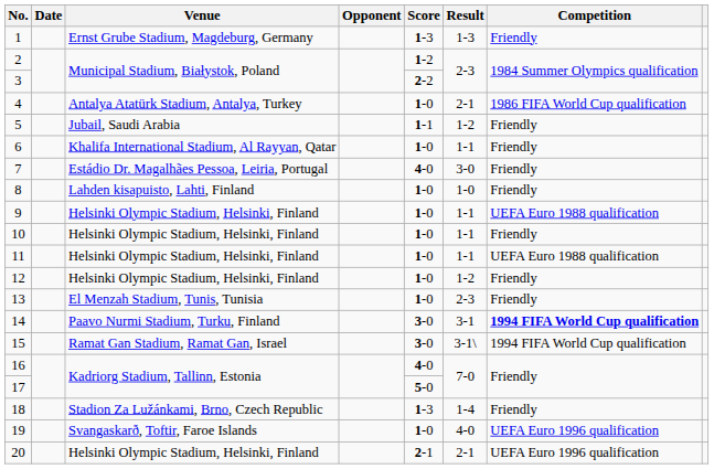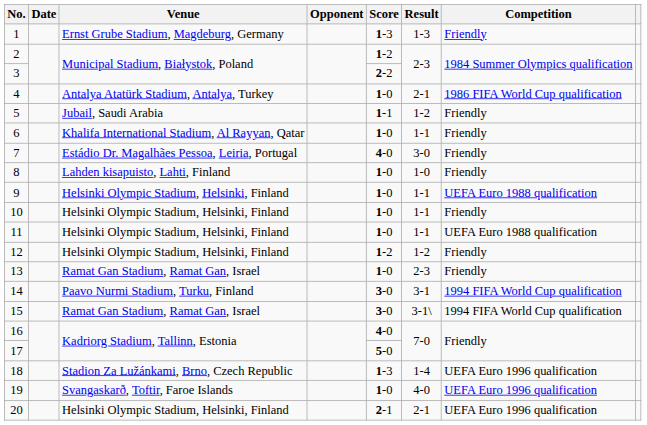12 | Score: 1-0 -> 1-2
13 | Venue: El Menzah Stadium, Tunis, Tunisia -> Ramat Gan Stadium, Ramat Gan, Israel
14 | Competition: bold -> normal
18 | Competition: Friendly -> UEFA Euro 1996 qualification
